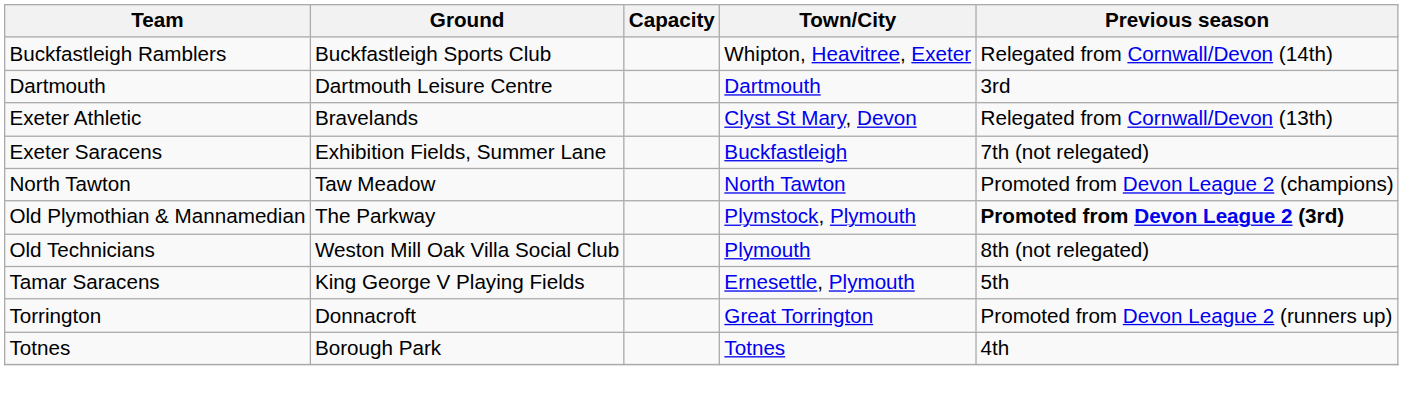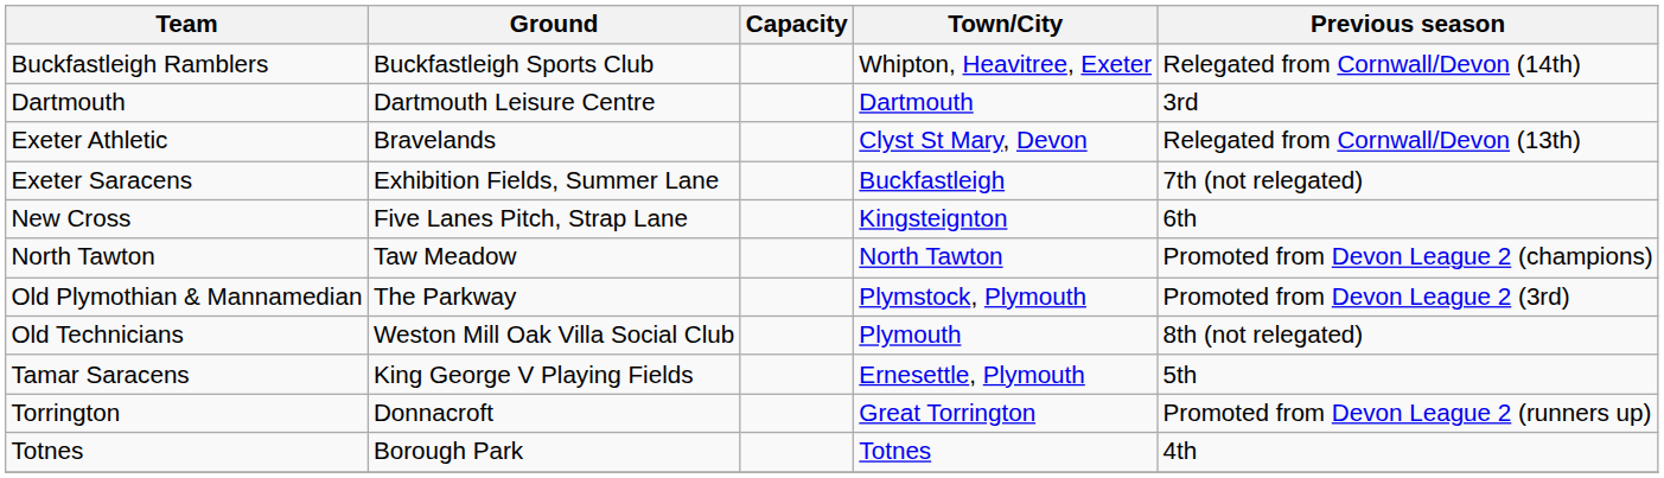+ row: New Cross | Five Lanes Pitch, Strap Lane | Kingsteignton | 6th
Old Plymothian & Mannamedian | Previous season: bold -> normal
